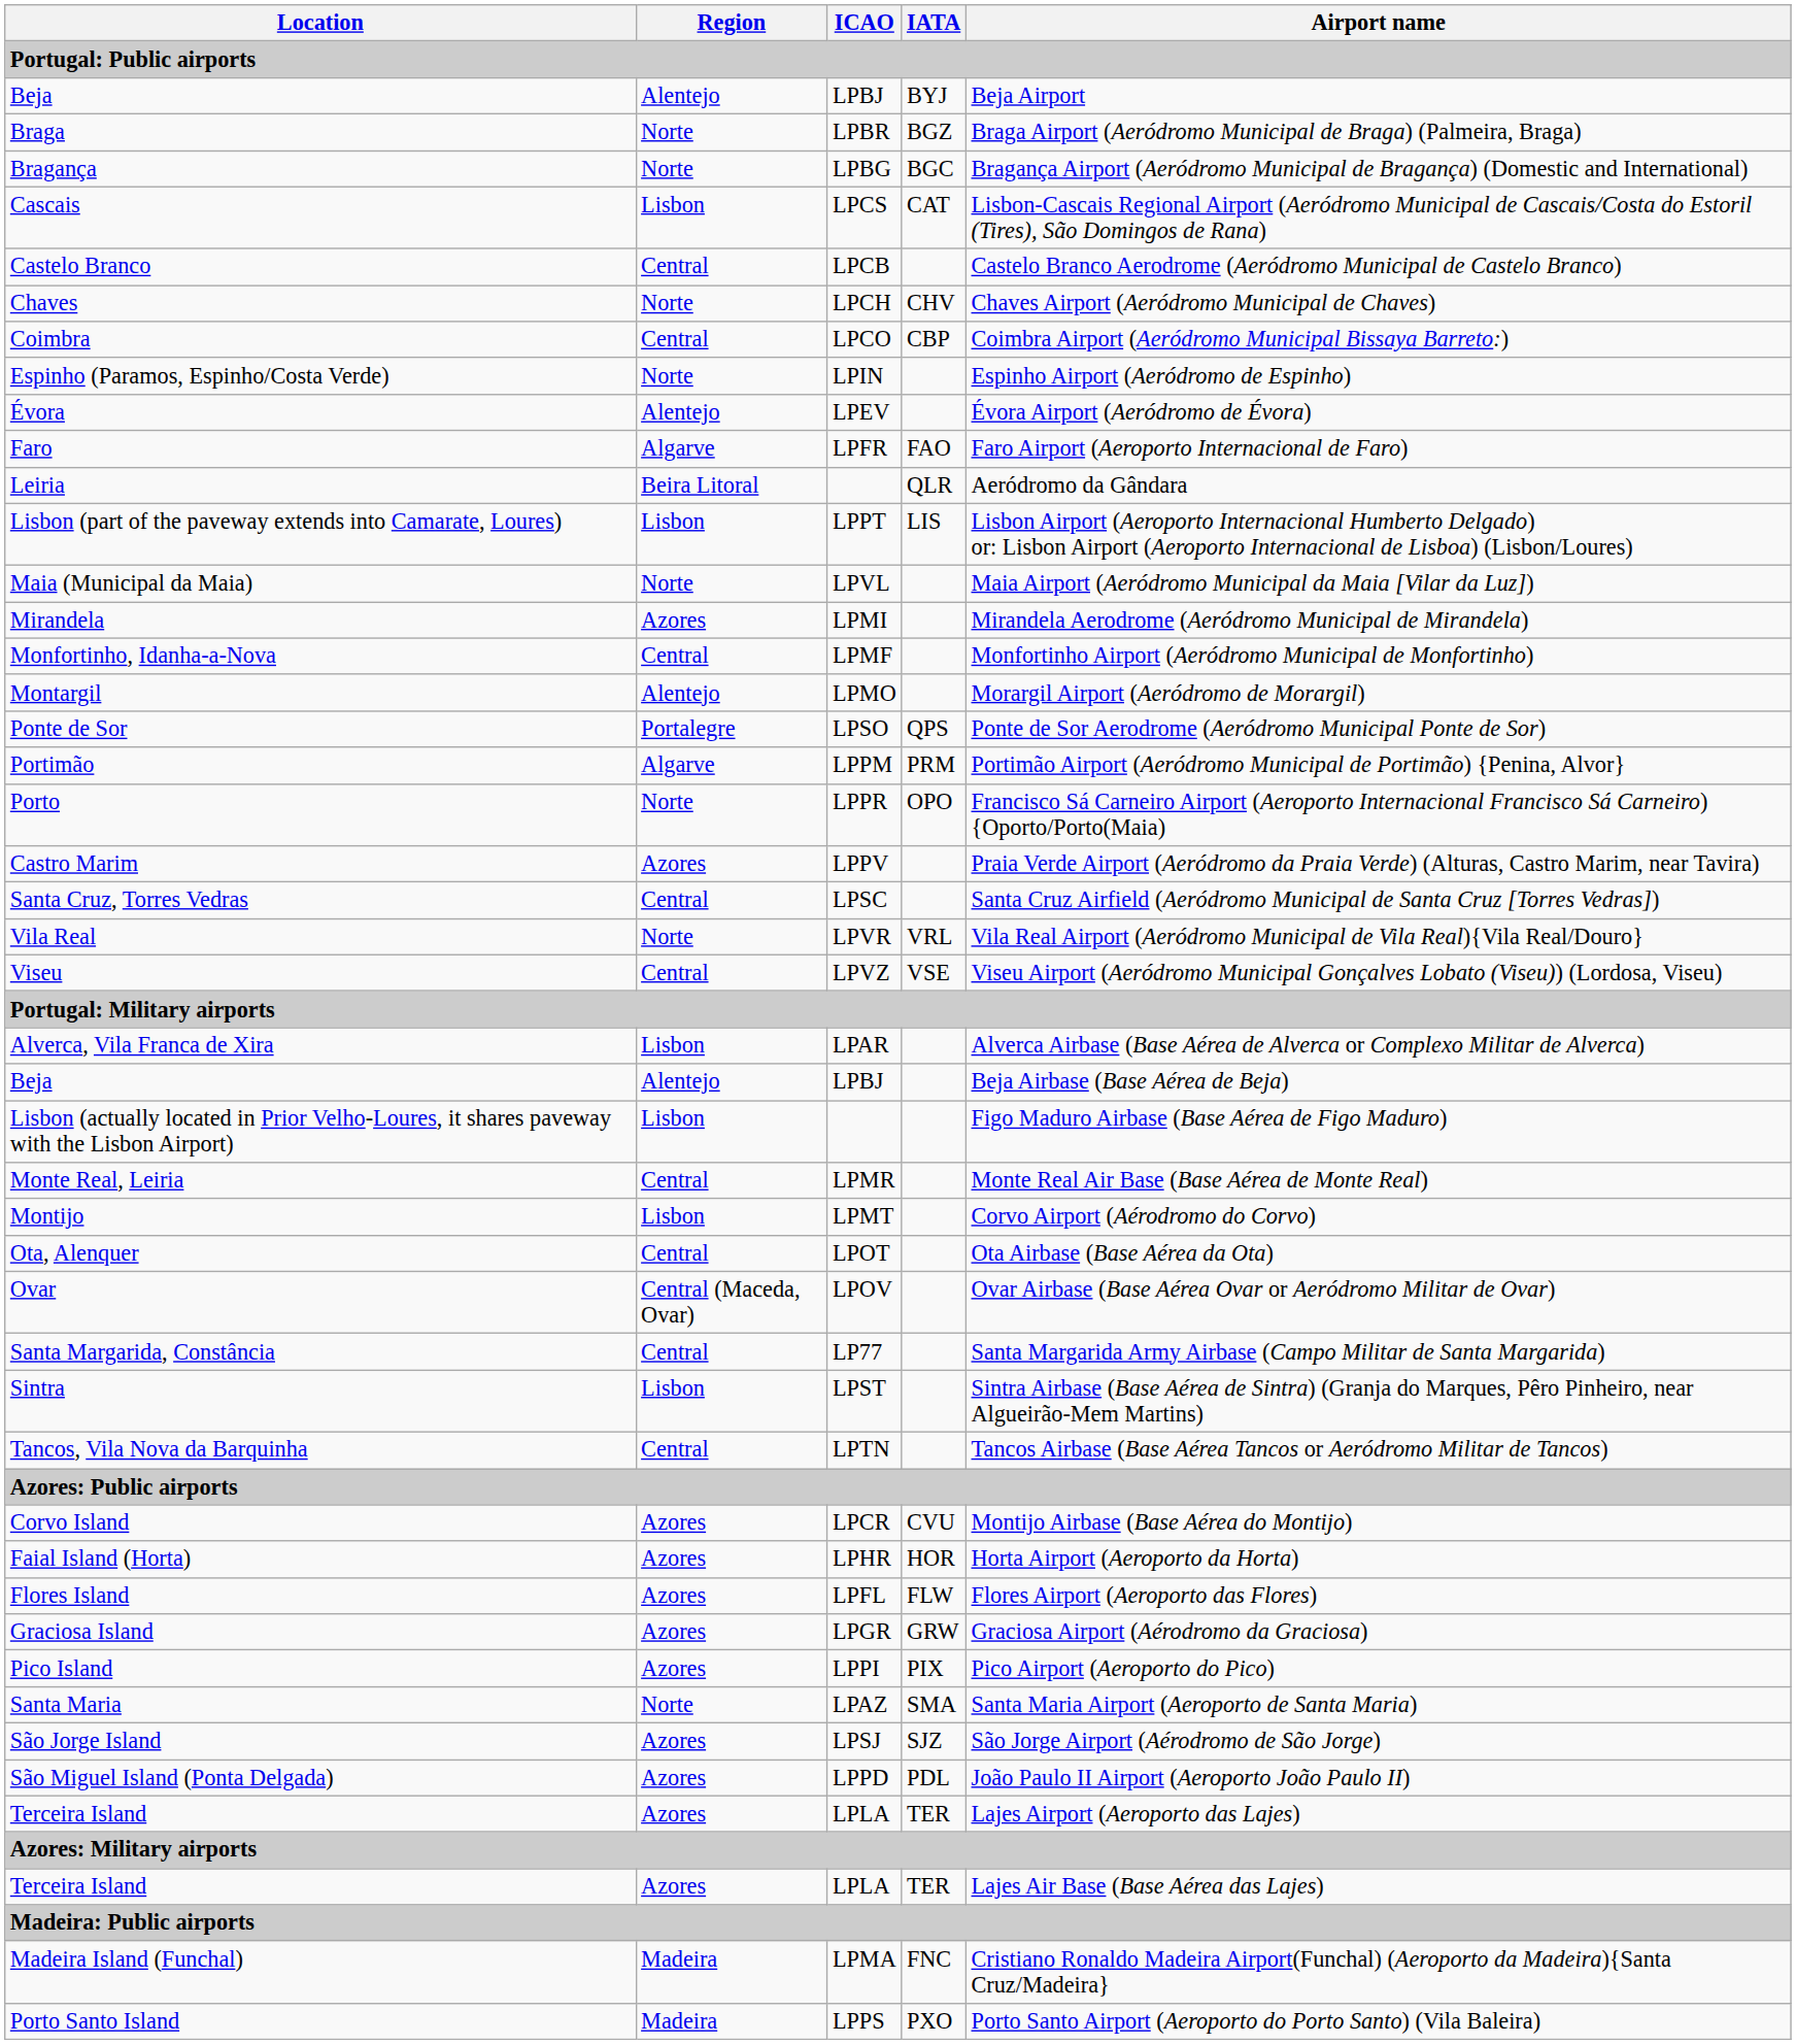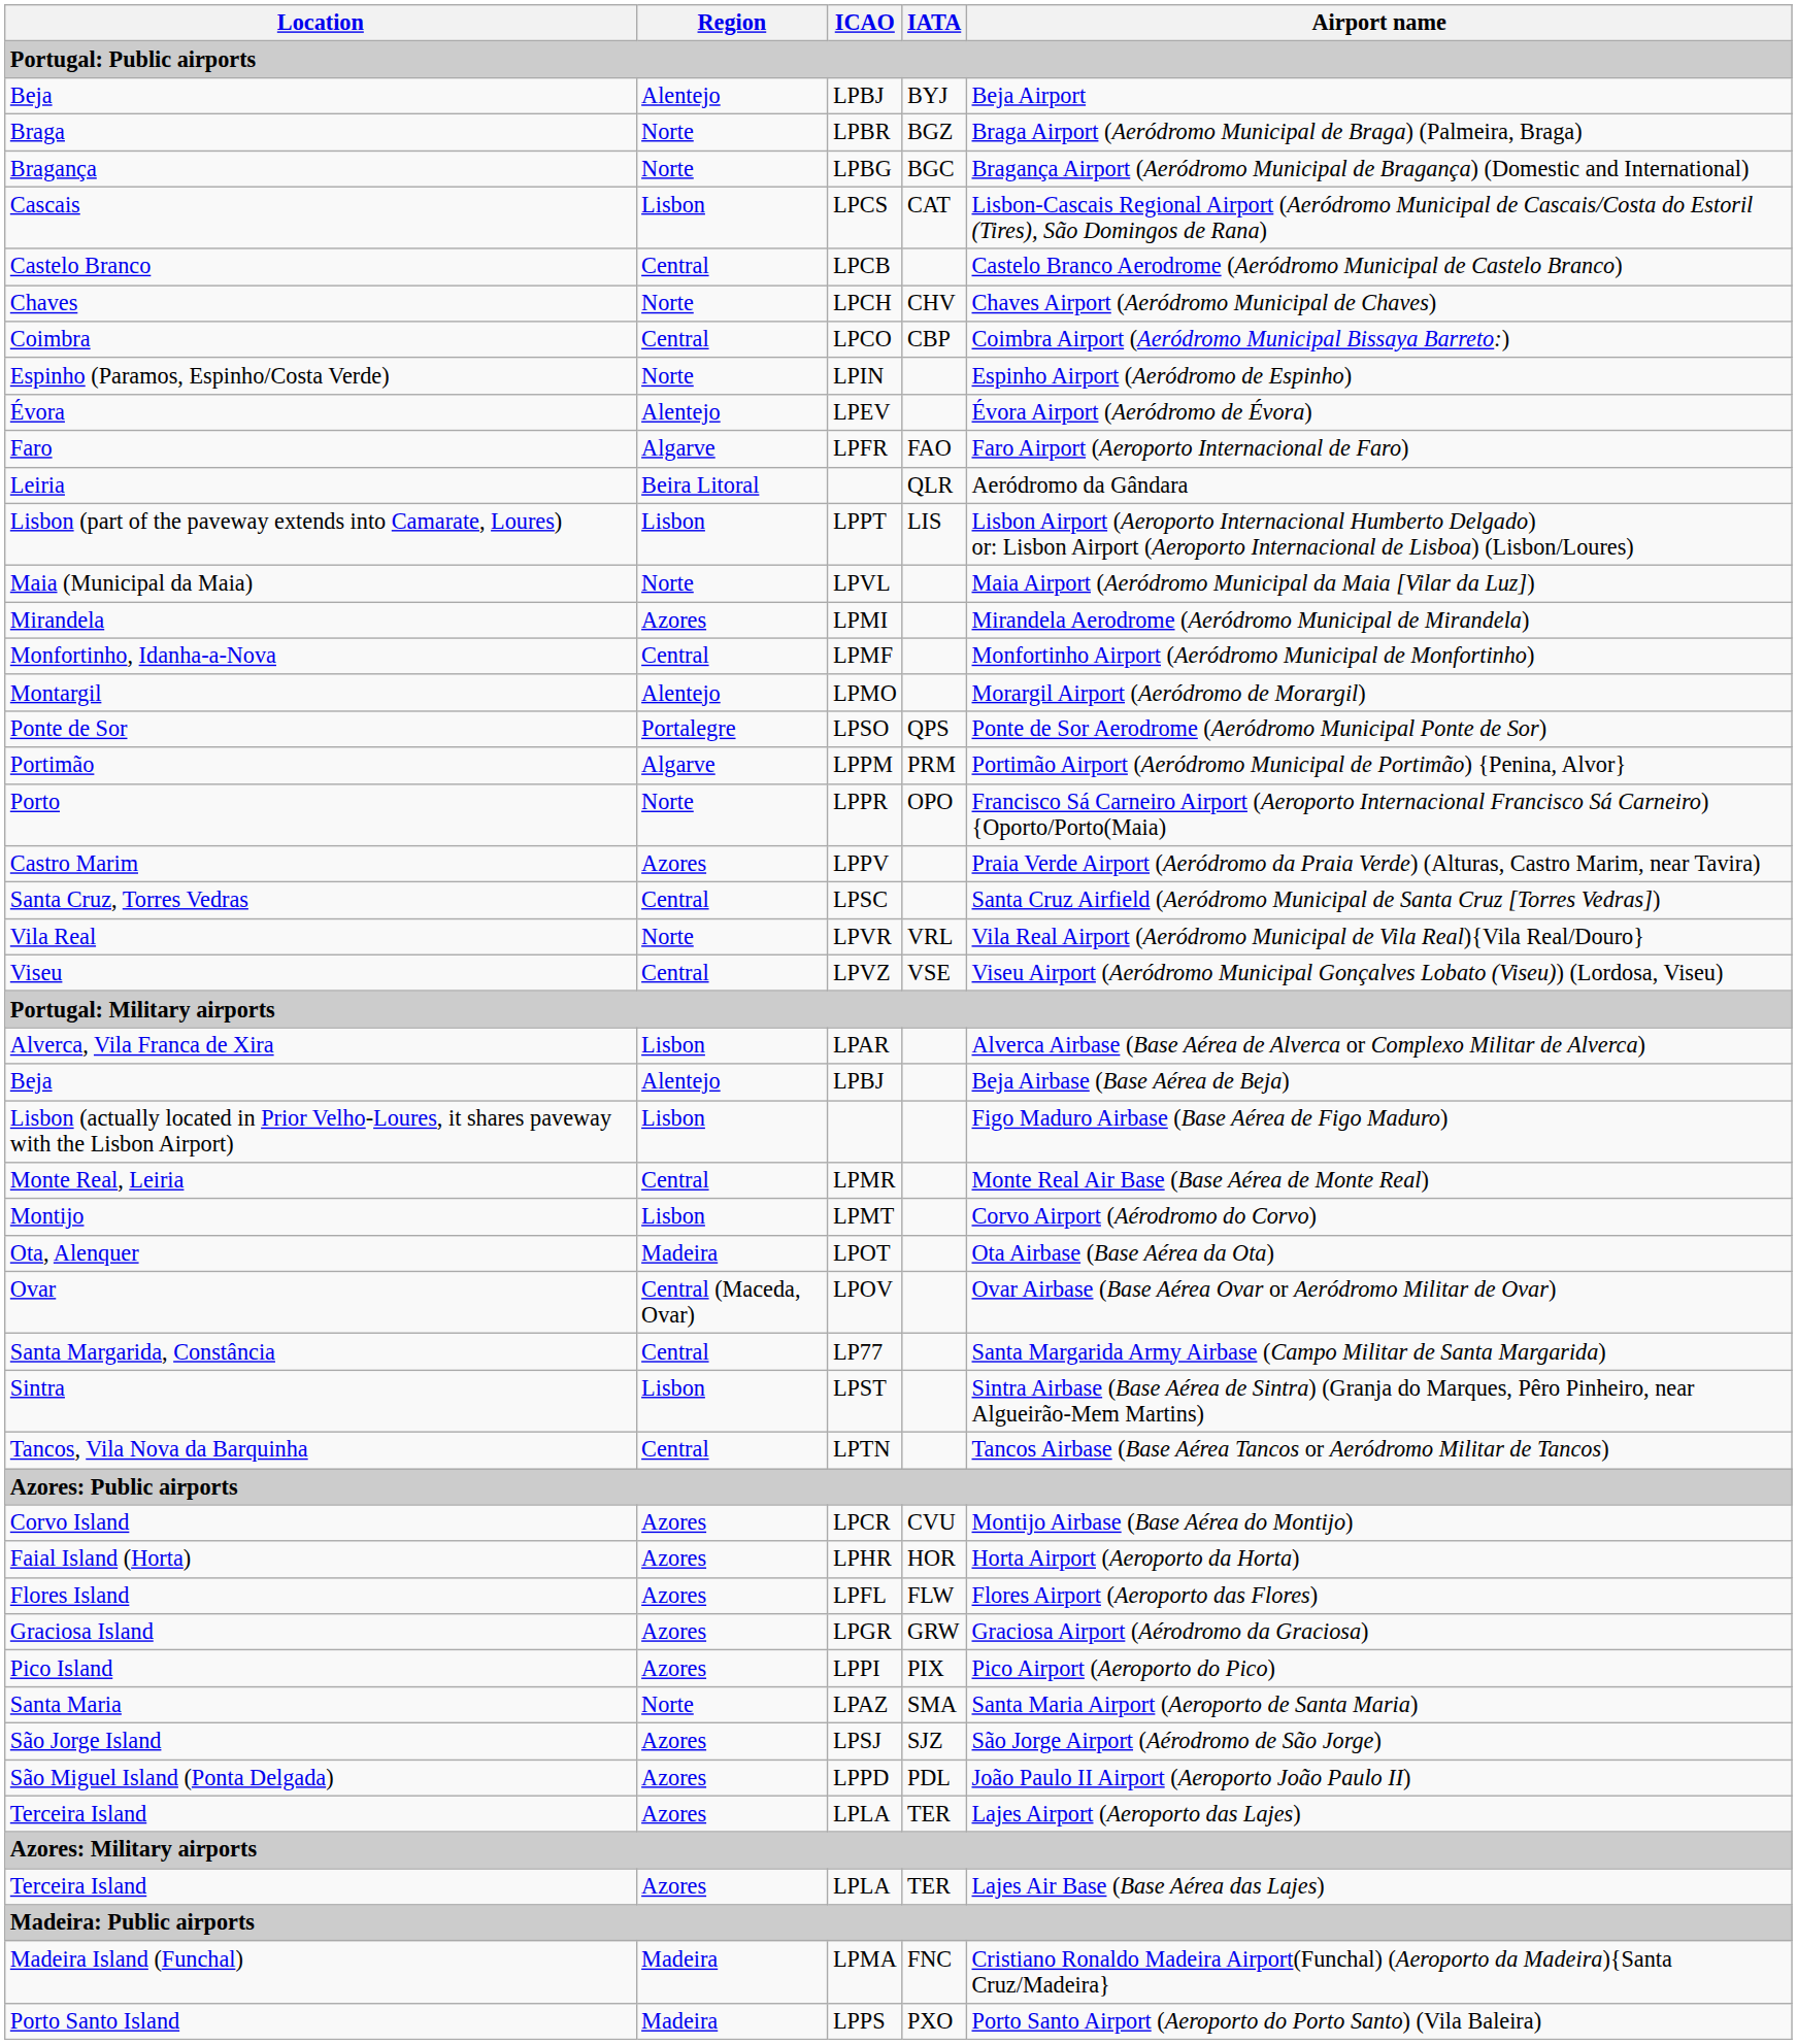Ota, Alenquer | Region: Central -> Madeira
